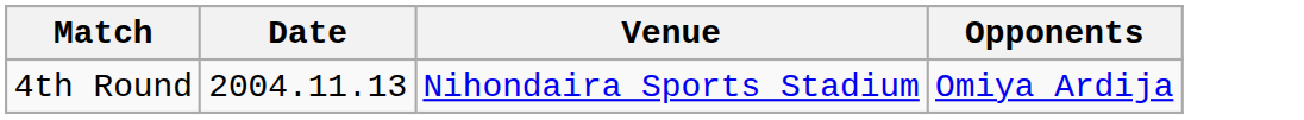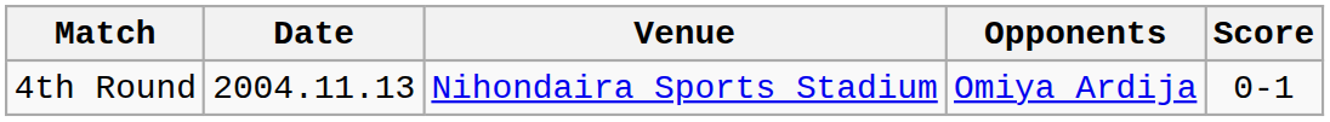+ column: Score | 0-1
